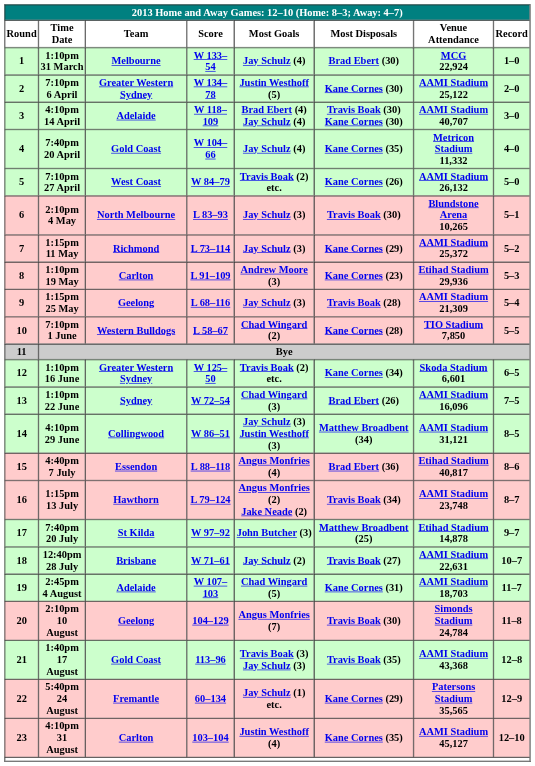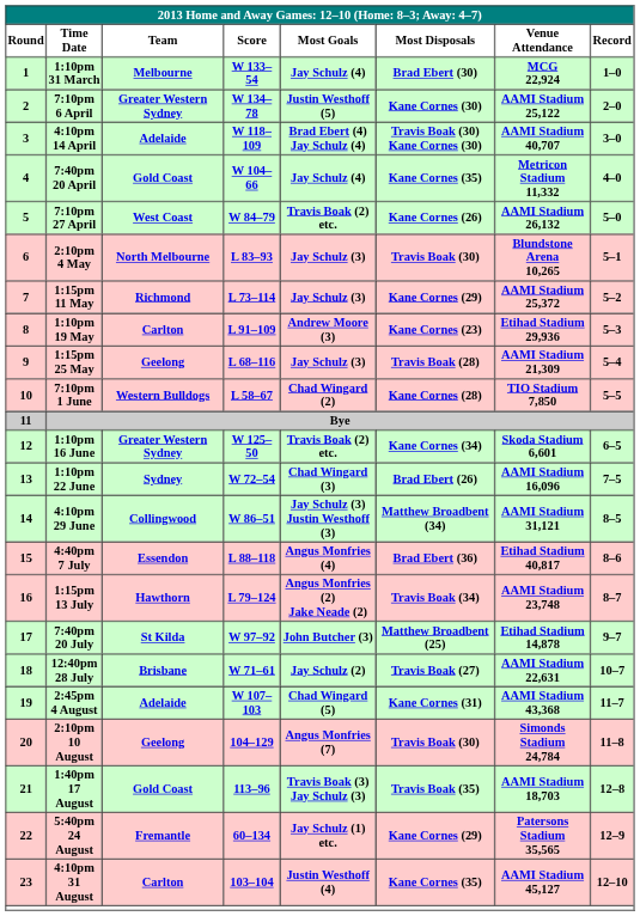2:45pm 4 August | column 7: AAMI Stadium 18,703 -> AAMI Stadium 43,368
1:40pm 17 August | column 7: AAMI Stadium 43,368 -> AAMI Stadium 18,703
